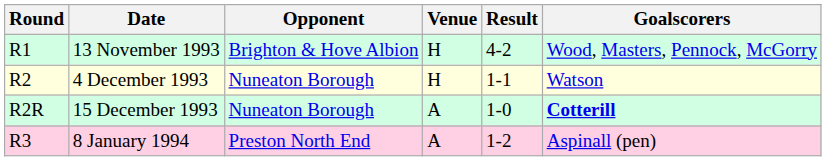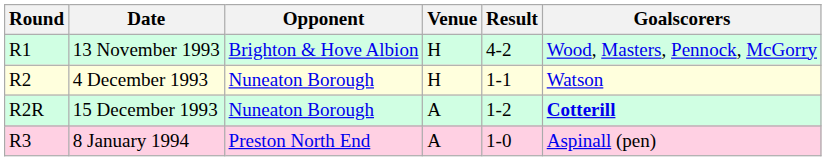15 December 1993 | Result: 1-0 -> 1-2
8 January 1994 | Result: 1-2 -> 1-0
